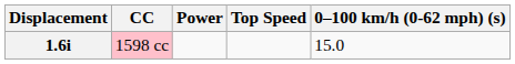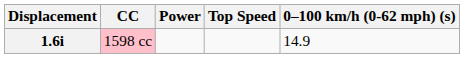1.6i | 0–100 km/h (0-62 mph) (s): 15.0 -> 14.9
